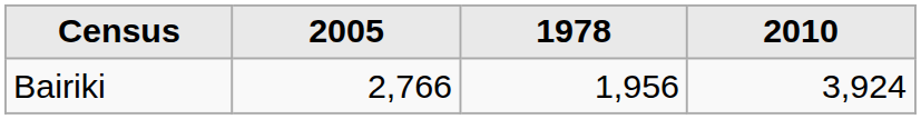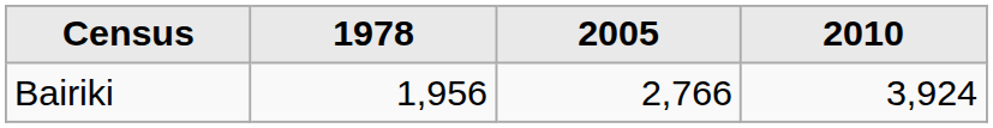columns swapped: 1978 <-> 2005
